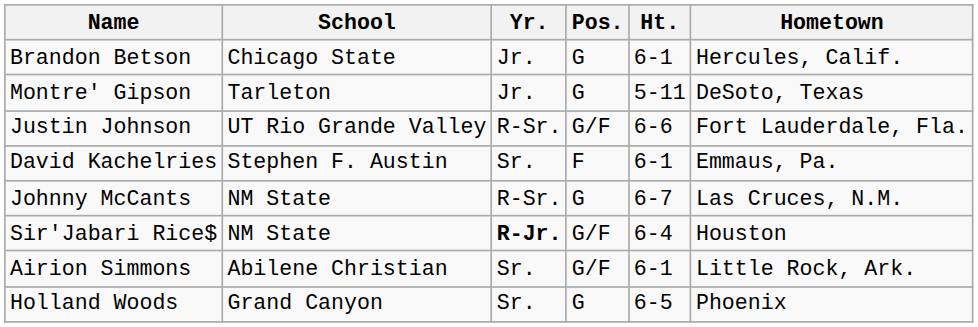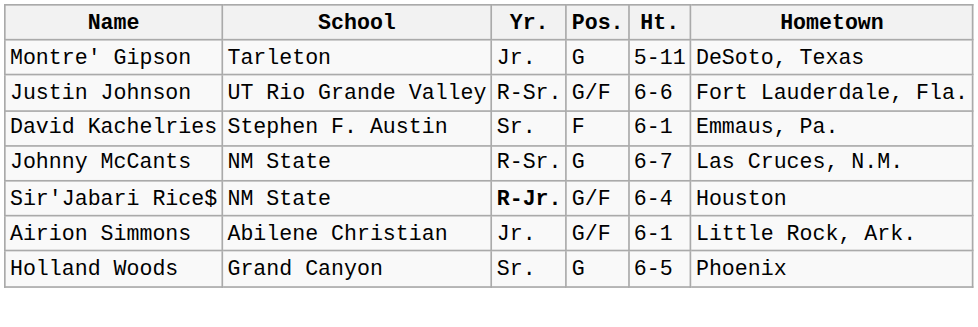- row: Brandon Betson | Chicago State | Jr. | G | 6-1 | Hercules, Calif.
Airion Simmons | Yr.: Sr. -> Jr.
